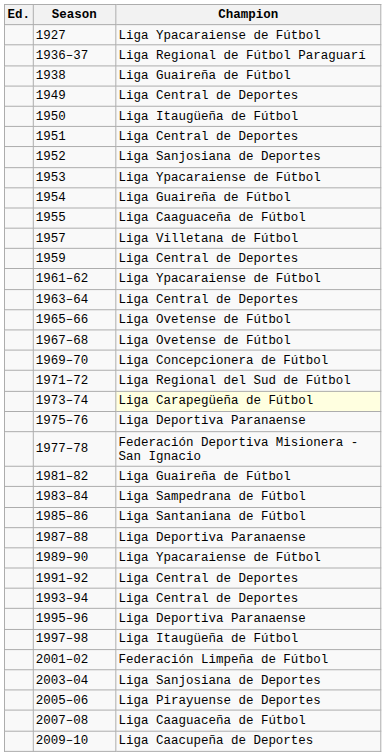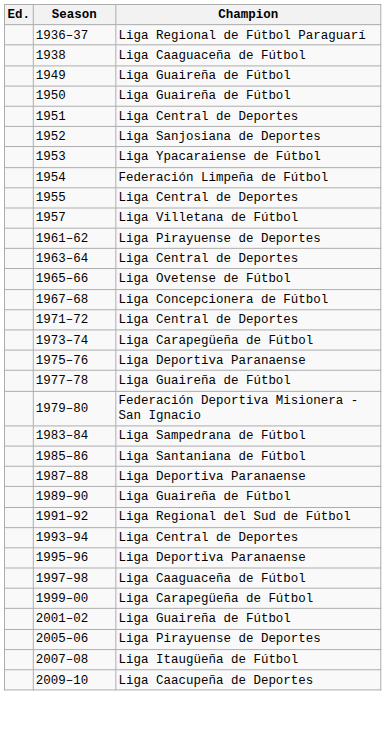- row: 1927 | Liga Ypacaraiense de Fútbol
1938 | Champion: Liga Guaireña de Fútbol -> Liga Caaguaceña de Fútbol
1949 | Champion: Liga Central de Deportes -> Liga Guaireña de Fútbol
1950 | Champion: Liga Itaugüeña de Fútbol -> Liga Guaireña de Fútbol
1954 | Champion: Liga Guaireña de Fútbol -> Federación Limpeña de Fútbol
1955 | Champion: Liga Caaguaceña de Fútbol -> Liga Central de Deportes
- row: 1959 | Liga Central de Deportes
1961–62 | Champion: Liga Ypacaraiense de Fútbol -> Liga Pirayuense de Deportes
1967–68 | Champion: Liga Ovetense de Fútbol -> Liga Concepcionera de Fútbol
- row: 1969–70 | Liga Concepcionera de Fútbol
1971–72 | Champion: Liga Regional del Sud de Fútbol -> Liga Central de Deportes
1973–74 | Champion: lightyellow background -> no background
1977–78 | Champion: Federación Deportiva Misionera - San Ignacio -> Liga Guaireña de Fútbol
+ row: 1979–80 | Federación Deportiva Misionera - San Ignacio
- row: 1981–82 | Liga Guaireña de Fútbol
1989–90 | Champion: Liga Ypacaraiense de Fútbol -> Liga Guaireña de Fútbol
1991–92 | Champion: Liga Central de Deportes -> Liga Regional del Sud de Fútbol
1997–98 | Champion: Liga Itaugüeña de Fútbol -> Liga Caaguaceña de Fútbol
+ row: 1999–00 | Liga Carapegüeña de Fútbol
2001–02 | Champion: Federación Limpeña de Fútbol -> Liga Guaireña de Fútbol
- row: 2003–04 | Liga Sanjosiana de Deportes
2007–08 | Champion: Liga Caaguaceña de Fútbol -> Liga Itaugüeña de Fútbol
